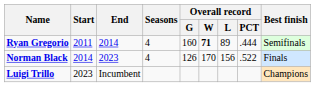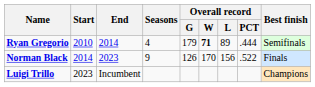Ryan Gregorio | Start: 2011 -> 2010
Ryan Gregorio | Overall record / G: 160 -> 179
Norman Black | Seasons: 4 -> 9
